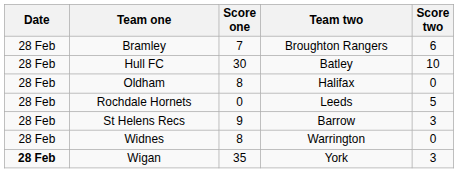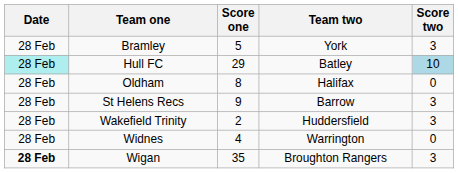Bramley | Score one: 7 -> 5
Bramley | Team two: Broughton Rangers -> York
Bramley | Score two: 6 -> 3
Hull FC | Date: no background -> paleturquoise background
Hull FC | Score one: 30 -> 29
Hull FC | Score two: no background -> lightblue background
- row: 28 Feb | Rochdale Hornets | 0 | Leeds | 5
+ row: 28 Feb | Wakefield Trinity | 2 | Huddersfield | 3
Widnes | Score one: 8 -> 4
Wigan | Team two: York -> Broughton Rangers
